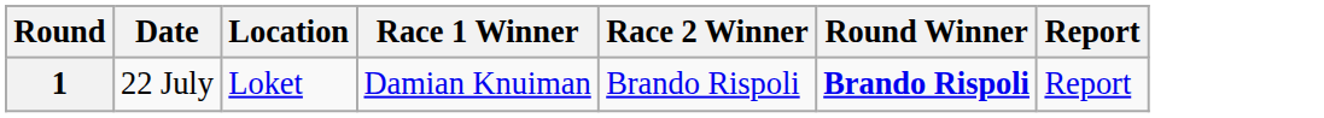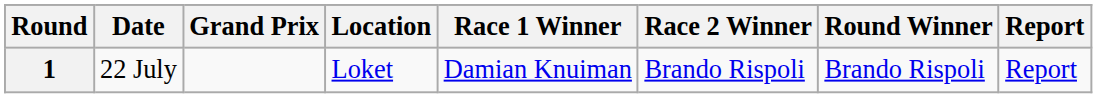+ column: Grand Prix
1 | Round Winner: bold -> normal
